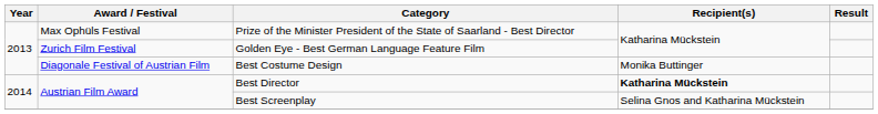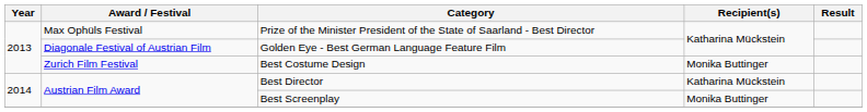Golden Eye - Best German Language Feature Film | Award / Festival: Zurich Film Festival -> Diagonale Festival of Austrian Film
Best Costume Design | Award / Festival: Diagonale Festival of Austrian Film -> Zurich Film Festival
Best Director | Recipient(s): bold -> normal
Best Screenplay | Recipient(s): Selina Gnos and Katharina Mückstein -> Monika Buttinger
